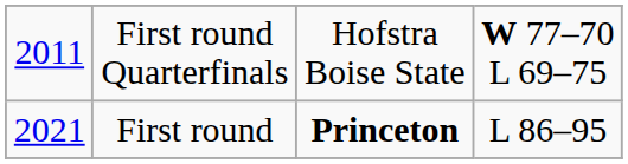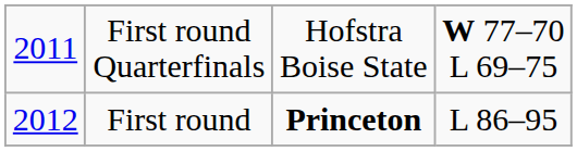First round | column 1: 2021 -> 2012
